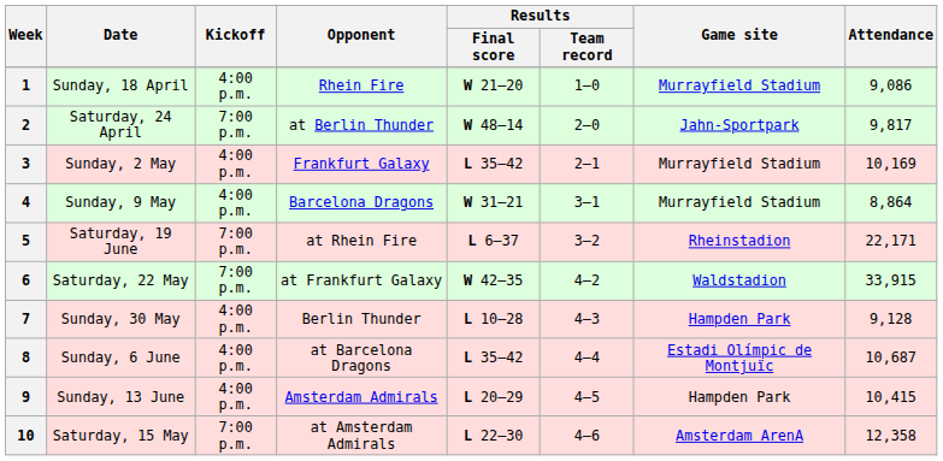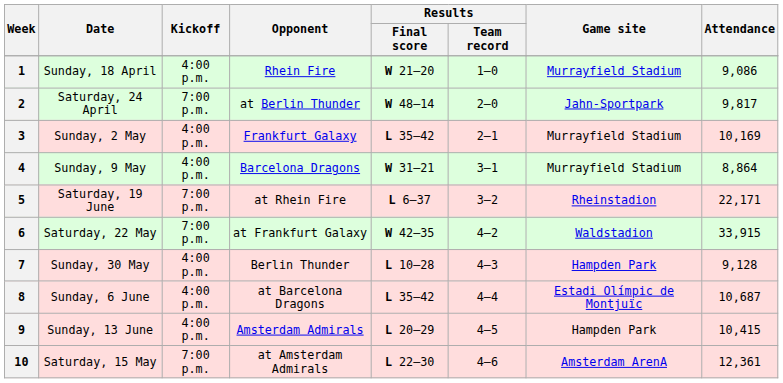10 | Attendance: 12,358 -> 12,361
